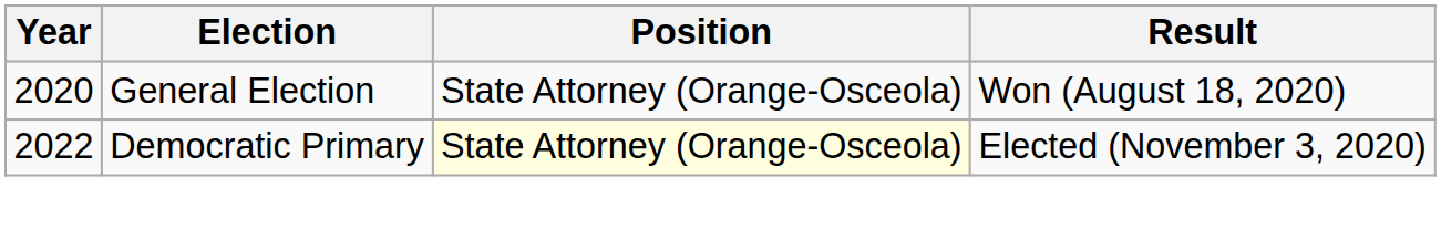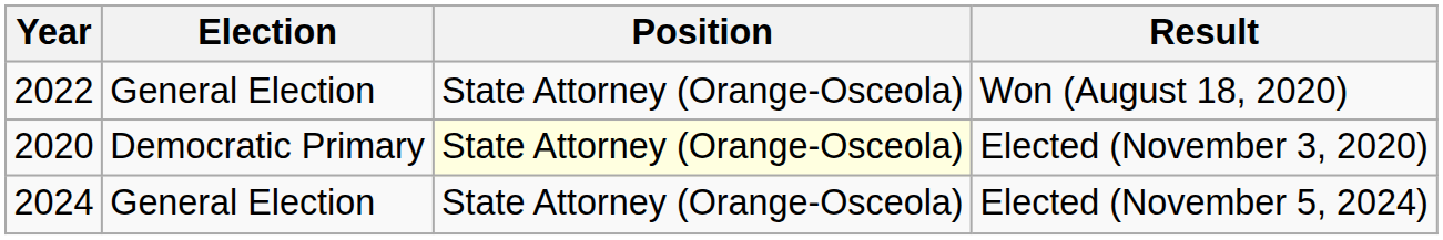Won (August 18, 2020) | Year: 2020 -> 2022
Elected (November 3, 2020) | Year: 2022 -> 2020
+ row: 2024 | General Election | State Attorney (Orange-Osceola) | Elected (November 5, 2024)
